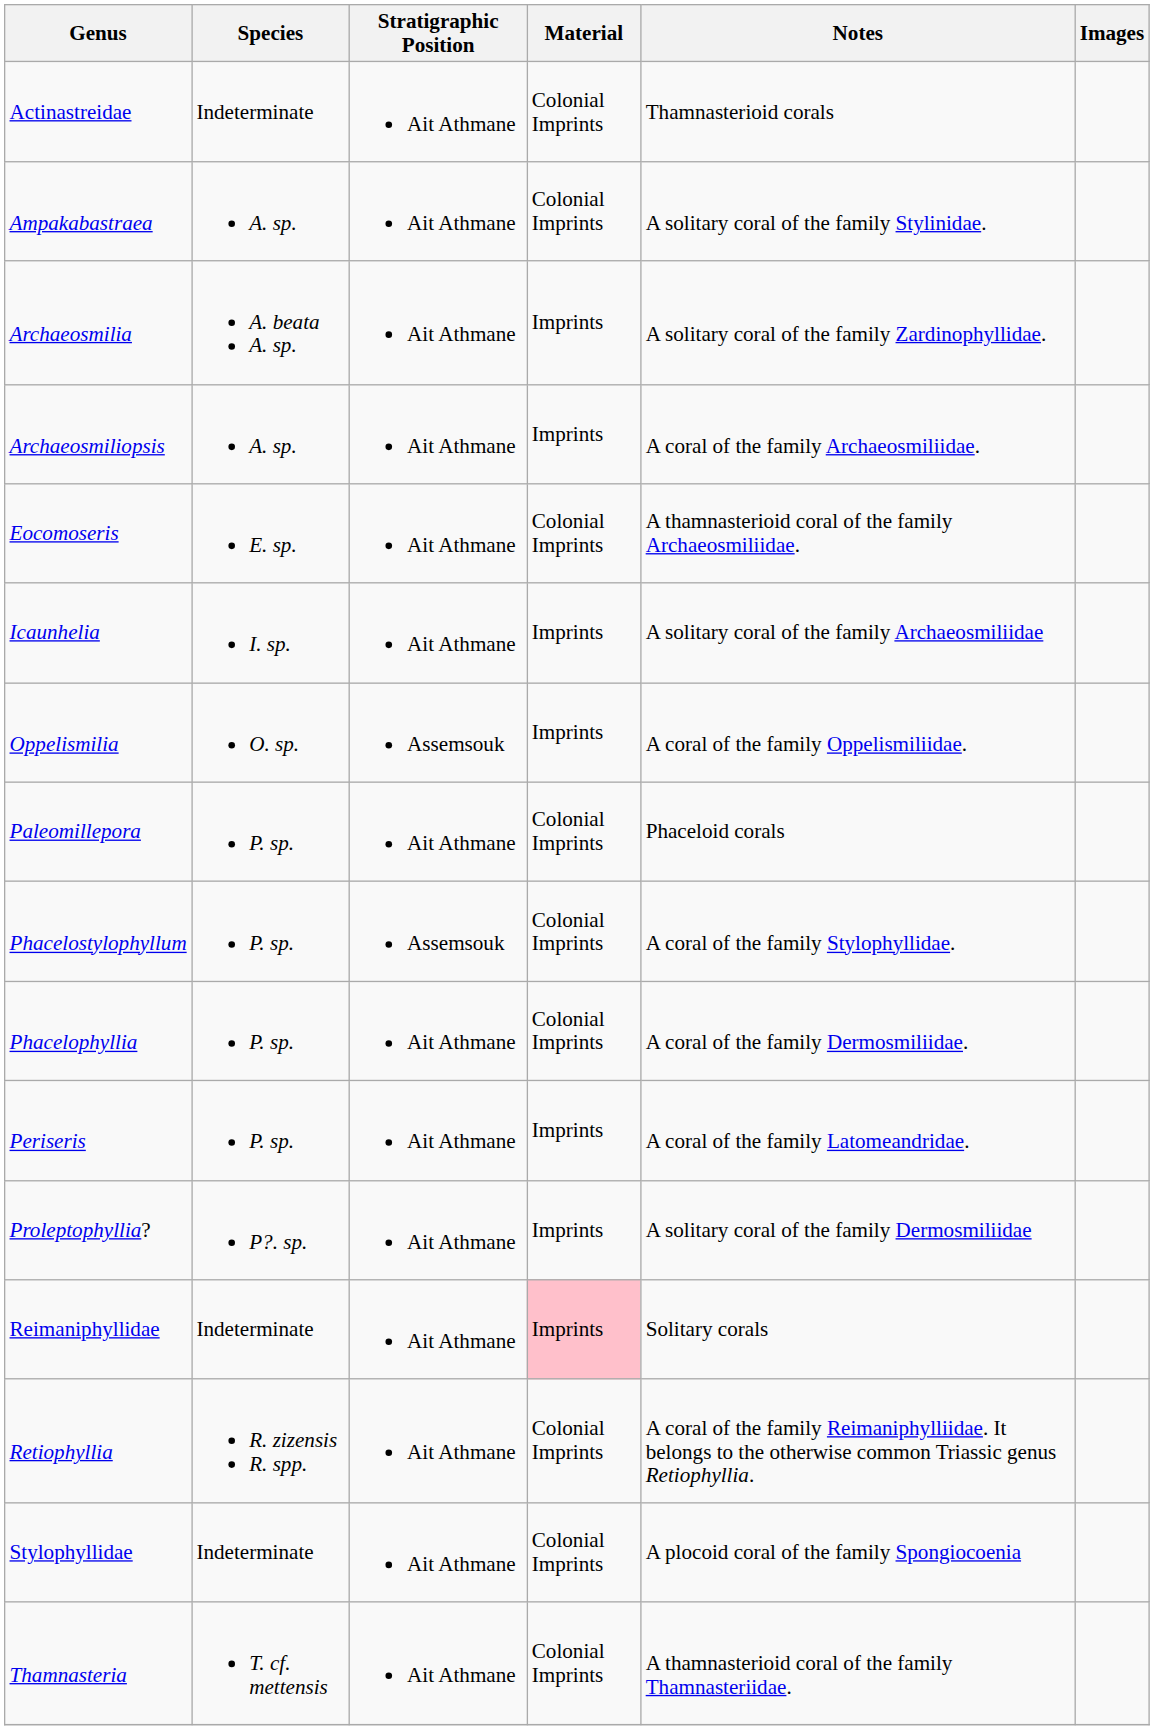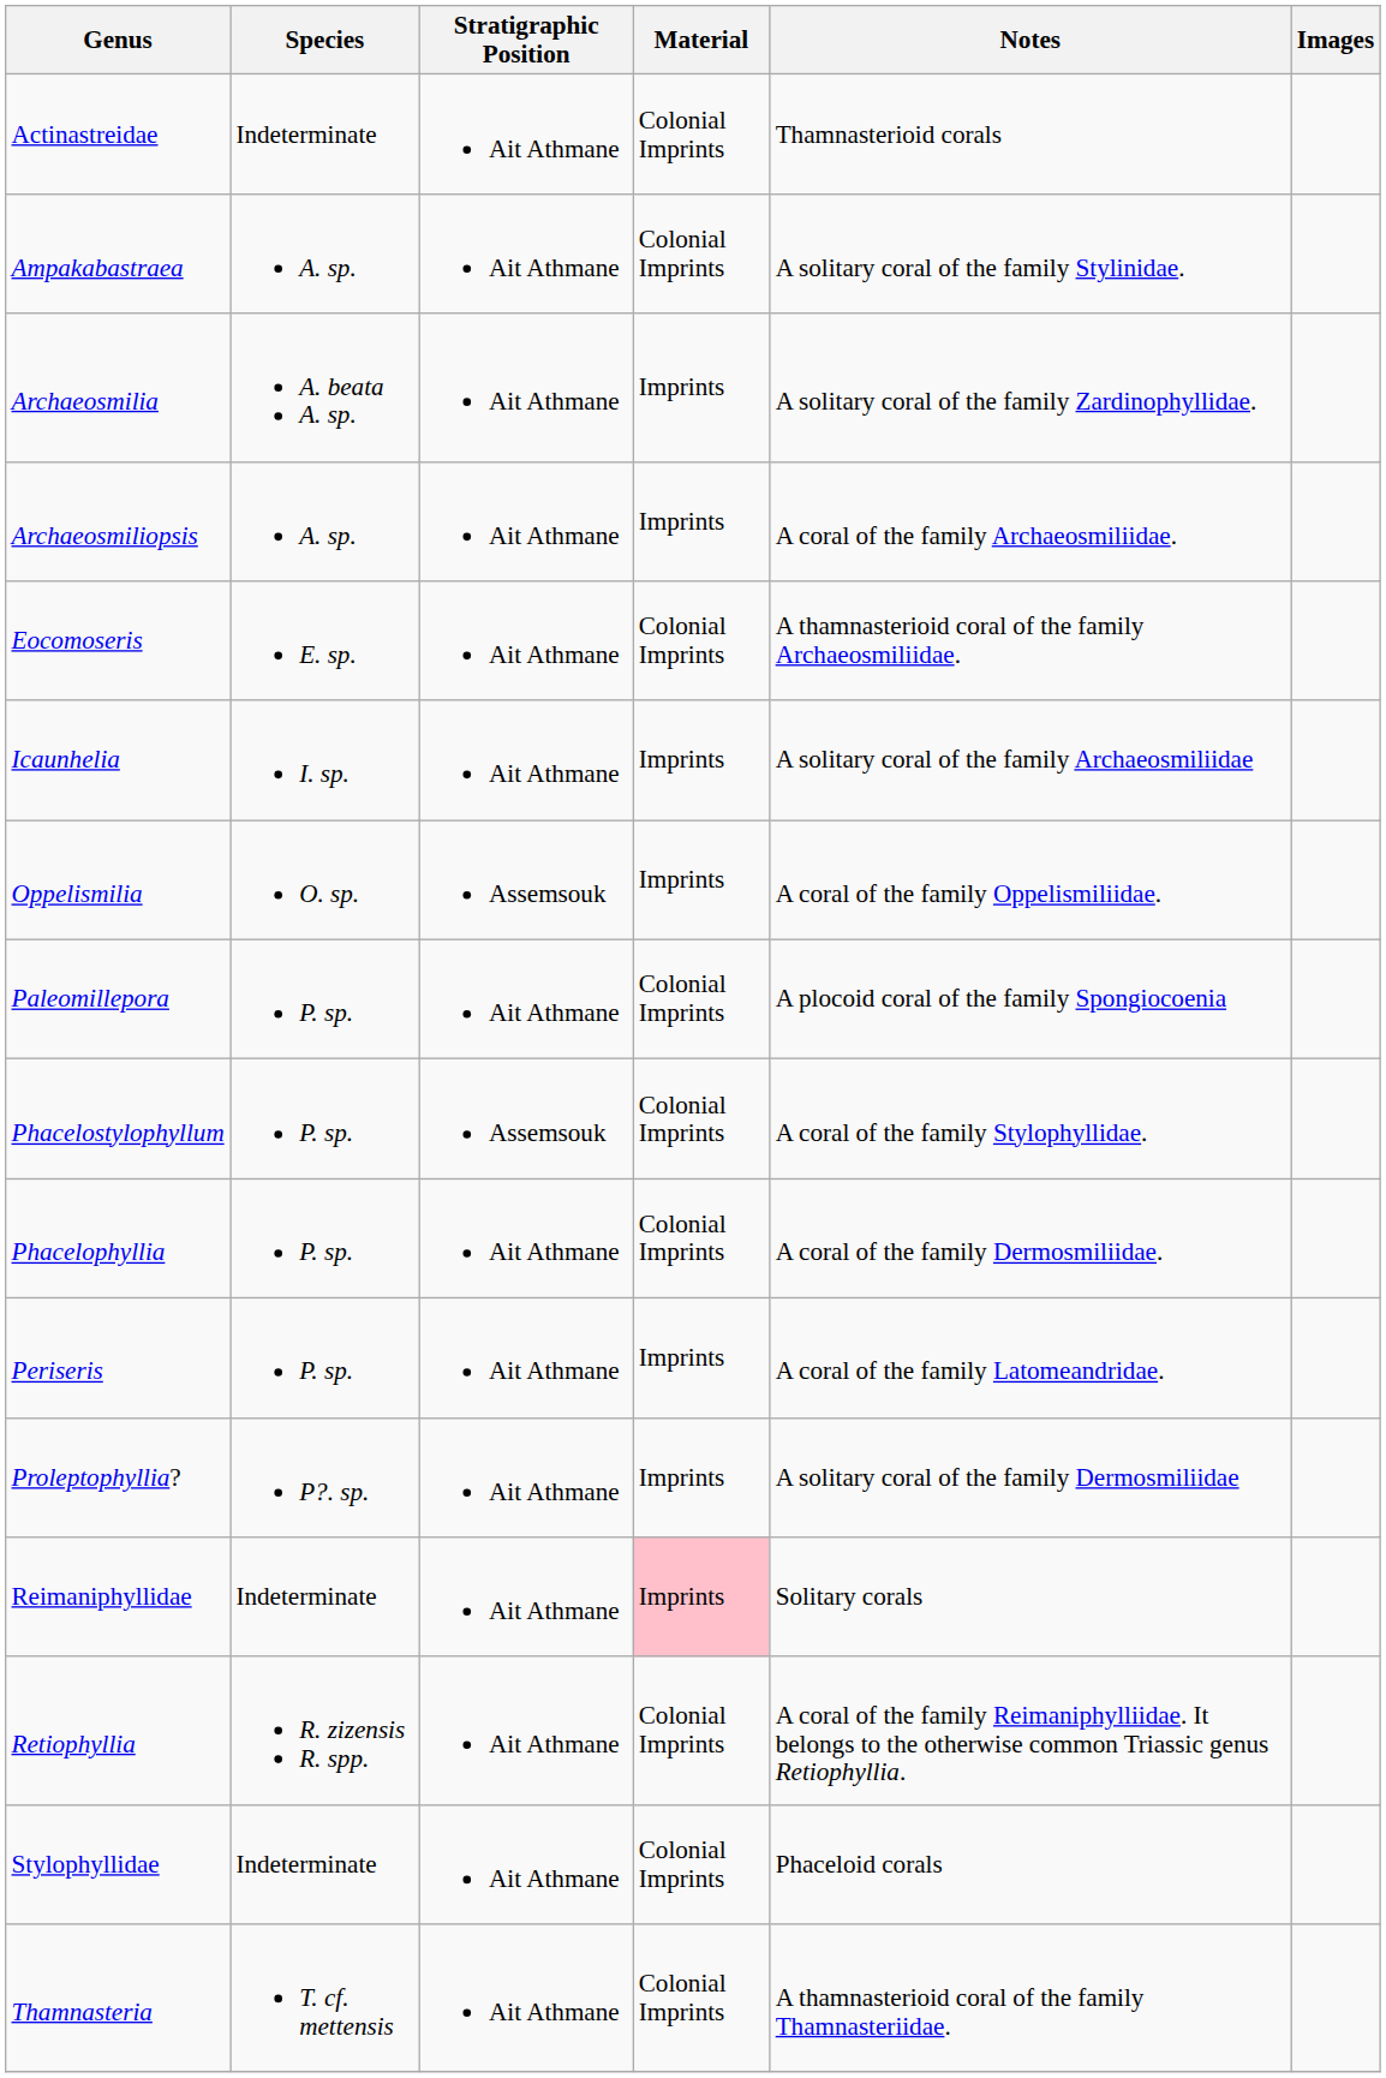Paleomillepora | Notes: Phaceloid corals -> A plocoid coral of the family Spongiocoenia
Stylophyllidae | Notes: A plocoid coral of the family Spongiocoenia -> Phaceloid corals
